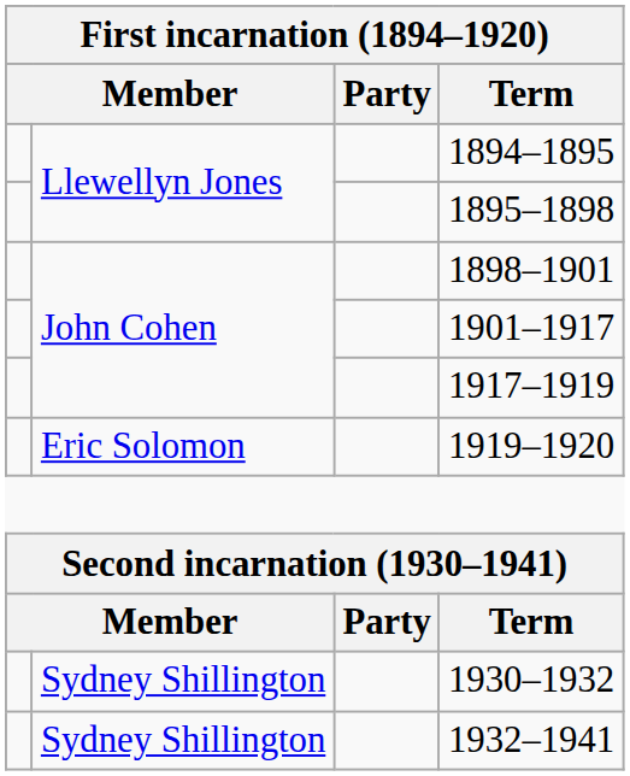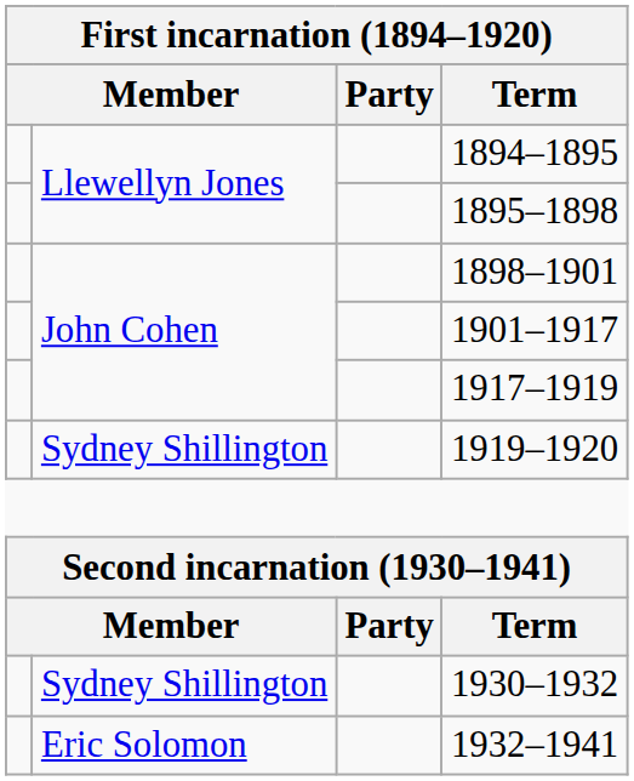1919–1920 | column 2: Eric Solomon -> Sydney Shillington
1932–1941 | column 2: Sydney Shillington -> Eric Solomon
